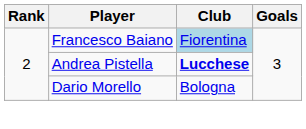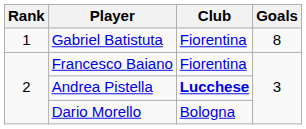+ row: 1 | Gabriel Batistuta | Fiorentina | 8
Francesco Baiano | Club: lightblue background -> no background
